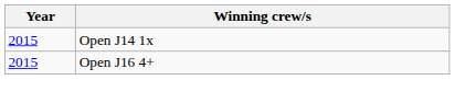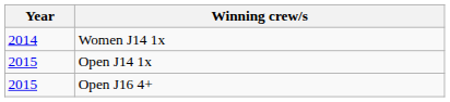+ row: 2014 | Women J14 1x
